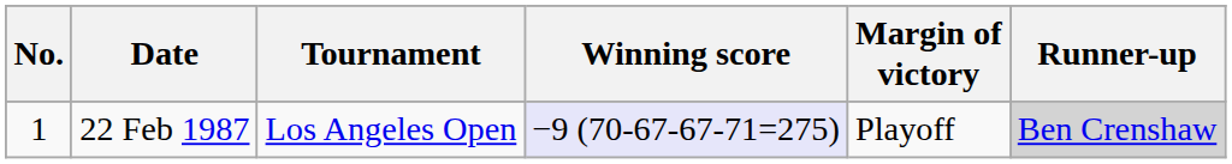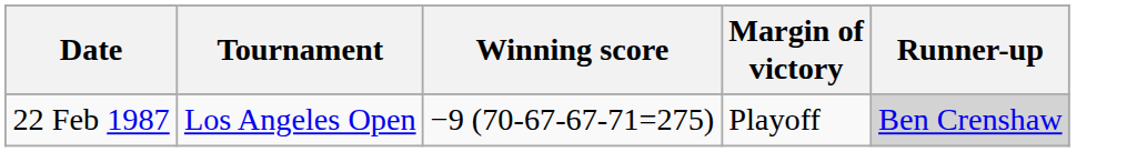- column: No. | 1
22 Feb 1987 | Winning score: lavender background -> no background
